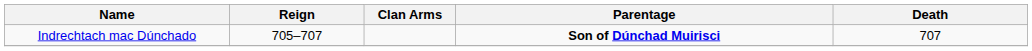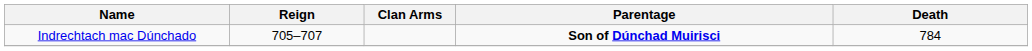Indrechtach mac Dúnchado | Death: 707 -> 784
